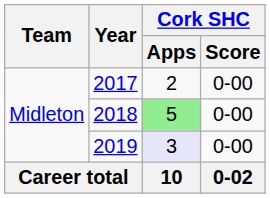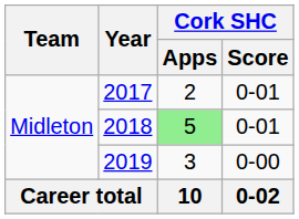2017 | Cork SHC / Score: 0-00 -> 0-01
2018 | Cork SHC / Score: 0-00 -> 0-01
2019 | Cork SHC / Apps: lavender background -> no background
